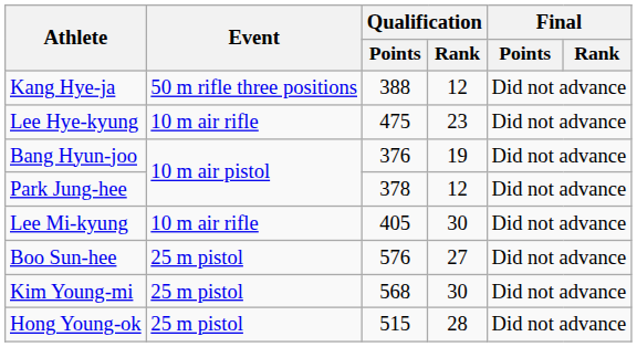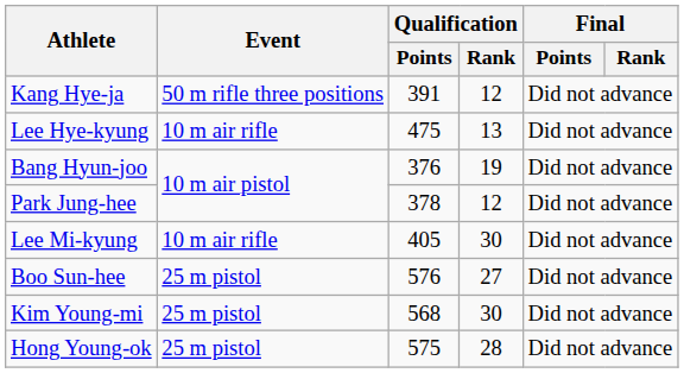Kang Hye-ja | Qualification / Points: 388 -> 391
Lee Hye-kyung | Qualification / Rank: 23 -> 13
Hong Young-ok | Qualification / Points: 515 -> 575
